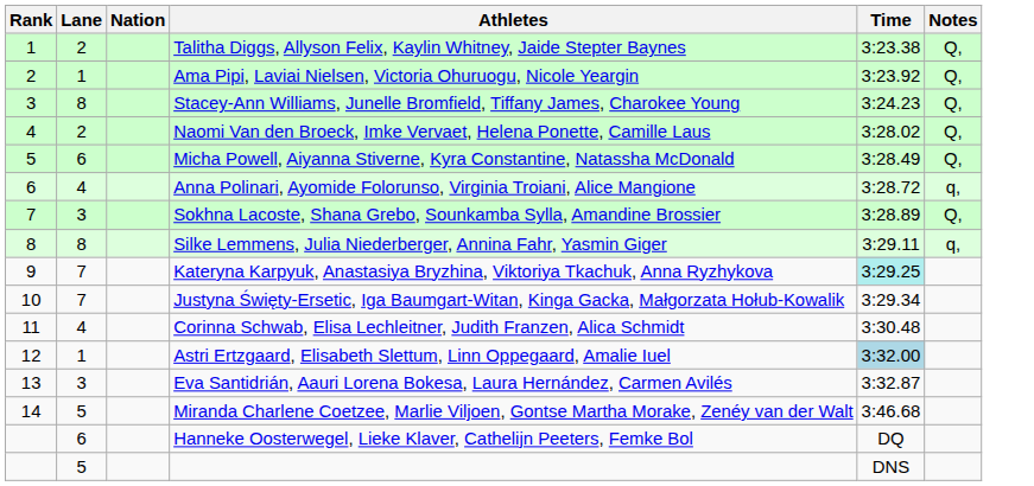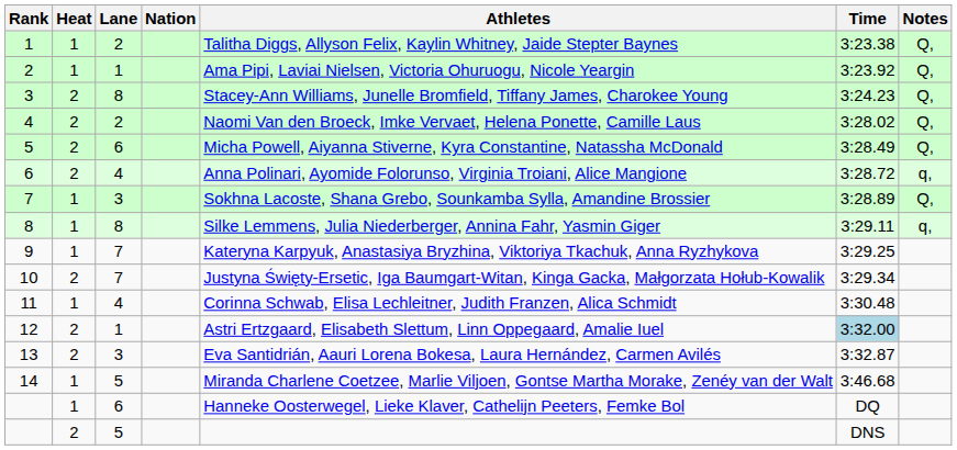+ column: Heat | 1 | 1 | 2 | 2 | 2 | 2 | 1 | 1 | 1 | 2 | 1 | 2 | 2 | 1 | 1 | 2
9 | Time: paleturquoise background -> no background
